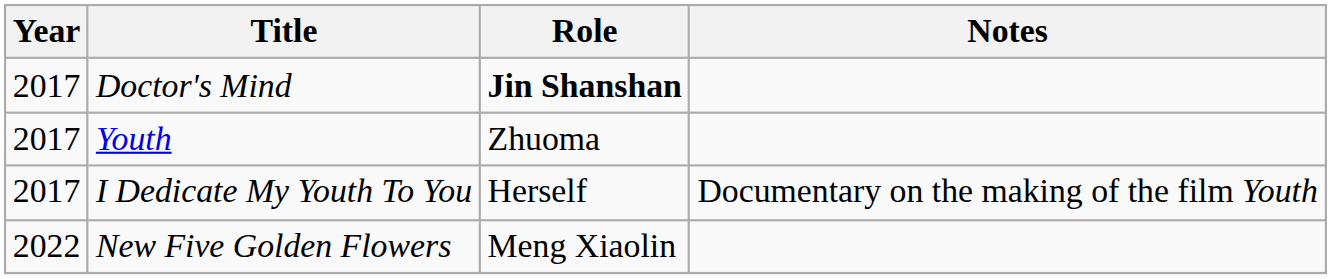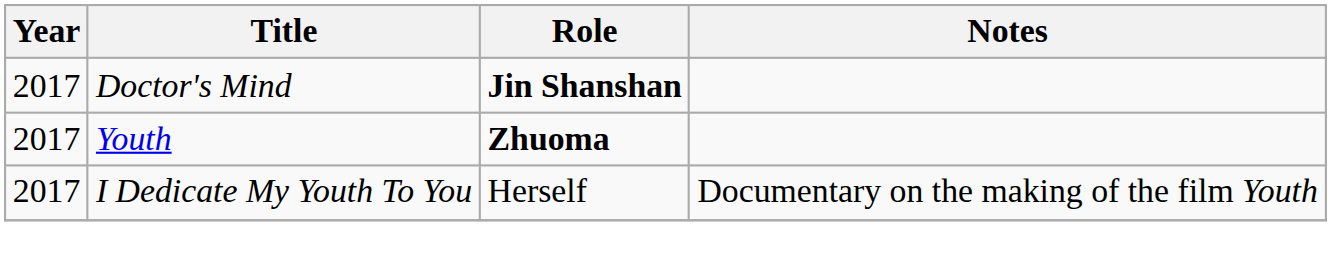Youth | Role: normal -> bold
- row: 2022 | New Five Golden Flowers | Meng Xiaolin
